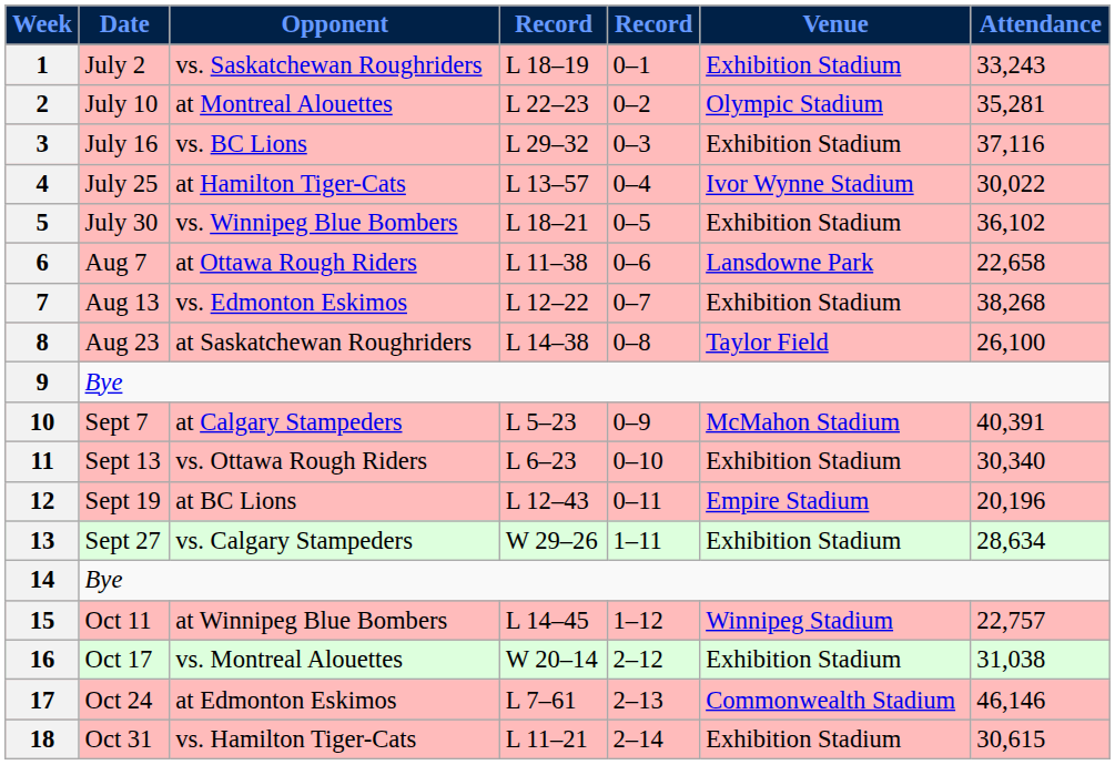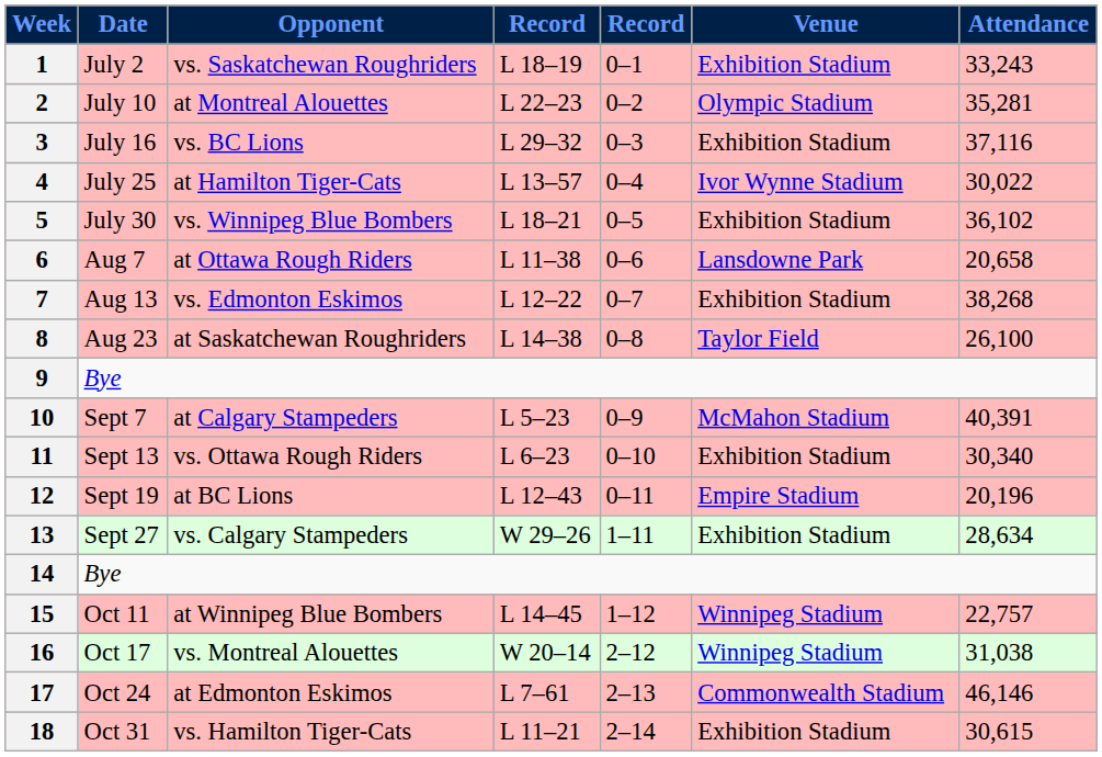6 | Attendance: 22,658 -> 20,658
16 | Venue: Exhibition Stadium -> Winnipeg Stadium
